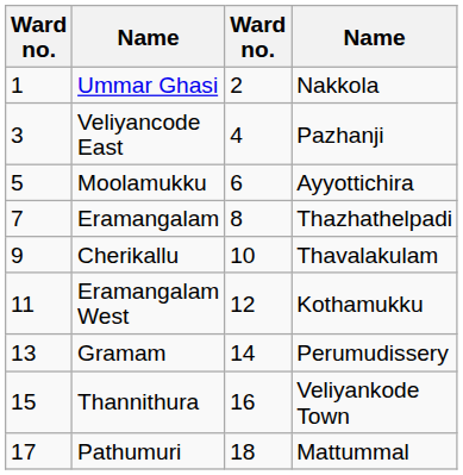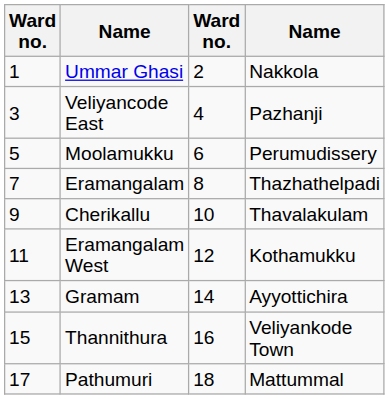Moolamukku | column 4: Ayyottichira -> Perumudissery
Gramam | column 4: Perumudissery -> Ayyottichira
